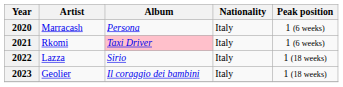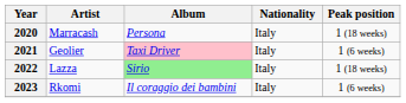2020 | Peak position: 1 (6 weeks) -> 1 (18 weeks)
2021 | Artist: Rkomi -> Geolier
2022 | Album: no background -> lightgreen background
2023 | Artist: Geolier -> Rkomi
2023 | Peak position: 1 (18 weeks) -> 1 (6 weeks)
